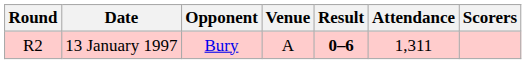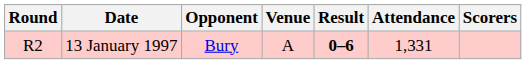13 January 1997 | Attendance: 1,311 -> 1,331
